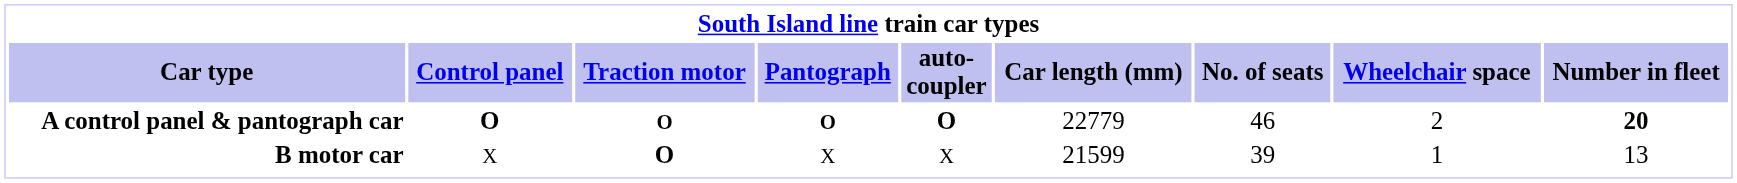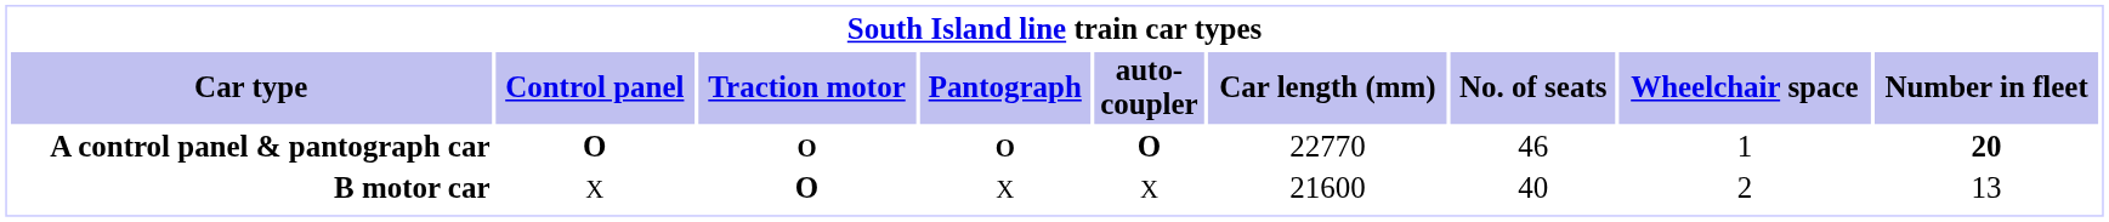A control panel & pantograph car | Car length (mm): 22779 -> 22770
A control panel & pantograph car | Wheelchair space: 2 -> 1
B motor car | Car length (mm): 21599 -> 21600
B motor car | No. of seats: 39 -> 40
B motor car | Wheelchair space: 1 -> 2
